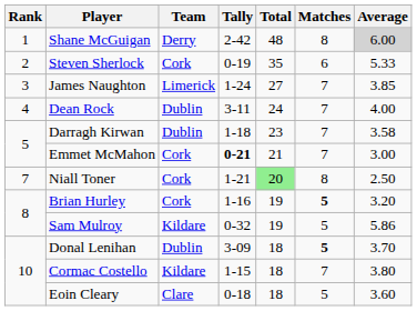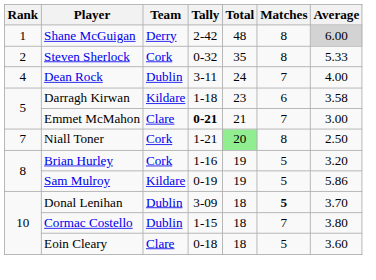Steven Sherlock | Tally: 0-19 -> 0-32
Steven Sherlock | Matches: 6 -> 8
- row: 3 | James Naughton | Limerick | 1-24 | 27 | 7 | 3.85
Darragh Kirwan | Team: Dublin -> Kildare
Darragh Kirwan | Matches: 7 -> 6
Emmet McMahon | Team: Cork -> Clare
Brian Hurley | Matches: bold -> normal
Sam Mulroy | Tally: 0-32 -> 0-19
Cormac Costello | Team: Kildare -> Dublin
